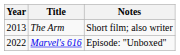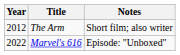The Arm | Year: 2013 -> 2012
